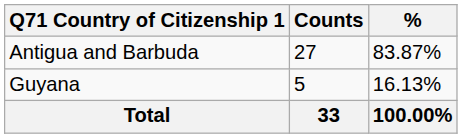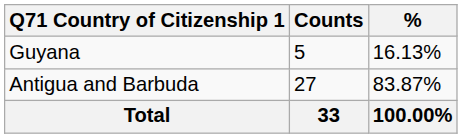rows swapped: Antigua and Barbuda <-> Guyana
